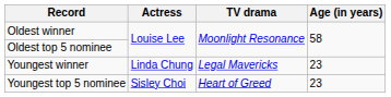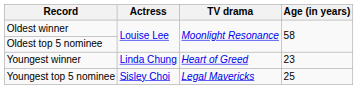Youngest winner | TV drama: Legal Mavericks -> Heart of Greed
Youngest top 5 nominee | TV drama: Heart of Greed -> Legal Mavericks
Youngest top 5 nominee | Age (in years): 23 -> 25
